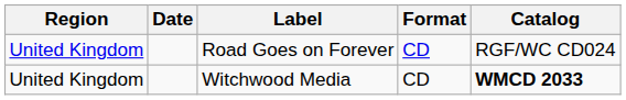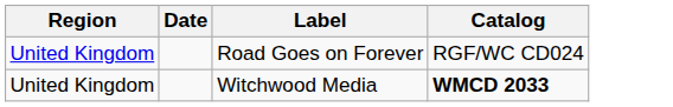- column: Format | CD | CD
